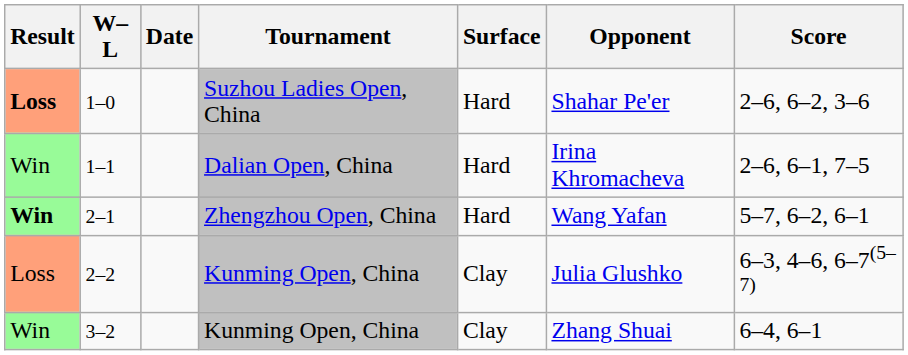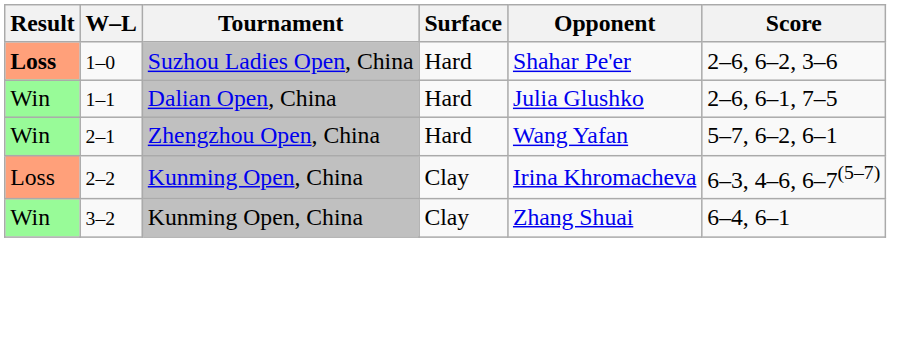- column: Date
1–1 | Opponent: Irina Khromacheva -> Julia Glushko
2–1 | Result: bold -> normal
2–2 | Opponent: Julia Glushko -> Irina Khromacheva
